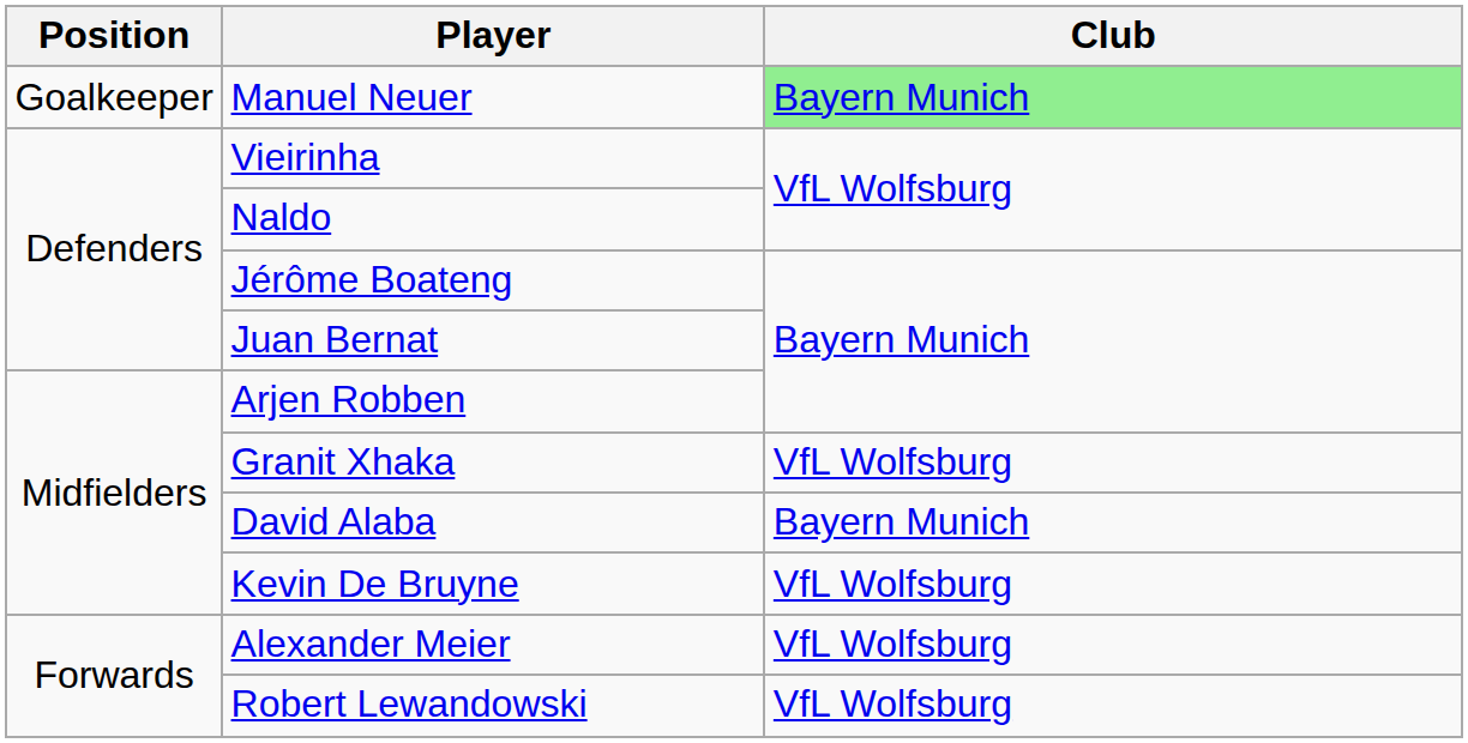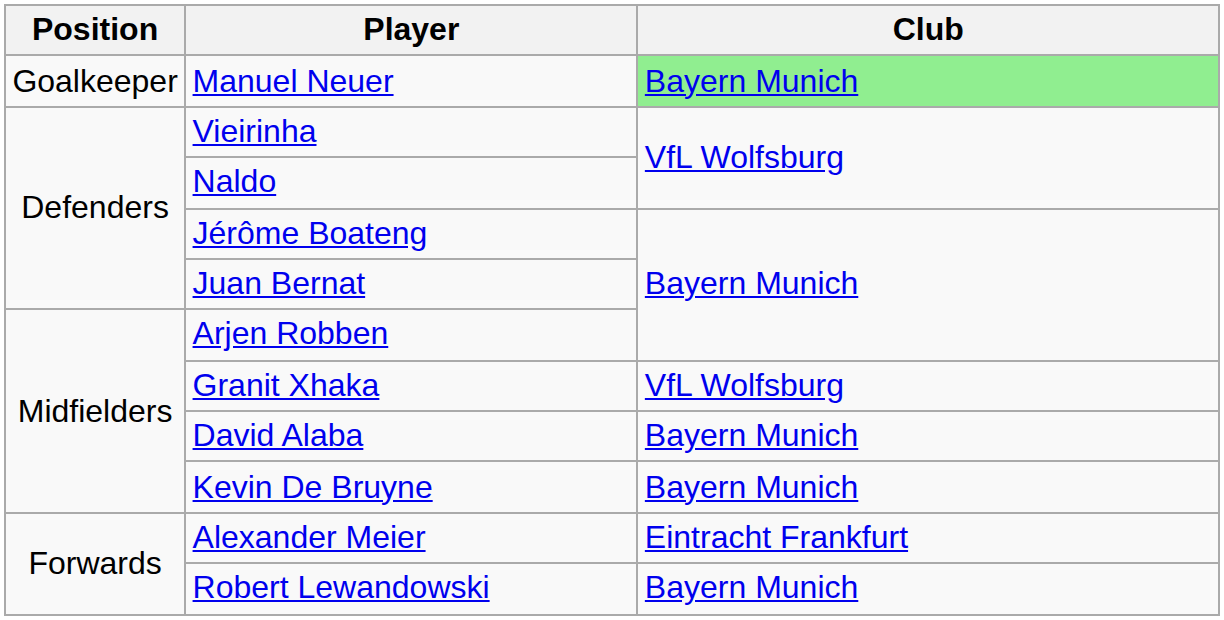Kevin De Bruyne | Club: VfL Wolfsburg -> Bayern Munich
Alexander Meier | Club: VfL Wolfsburg -> Eintracht Frankfurt
Robert Lewandowski | Club: VfL Wolfsburg -> Bayern Munich
